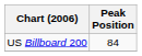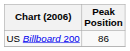US Billboard 200 | Peak Position: 84 -> 86
